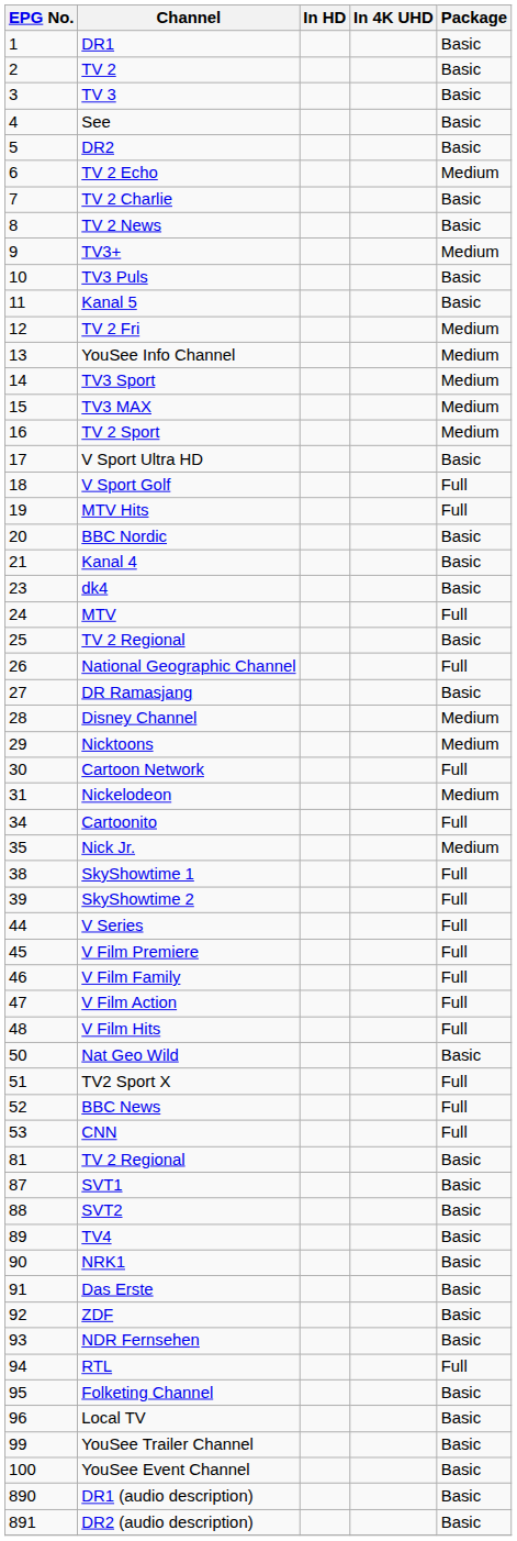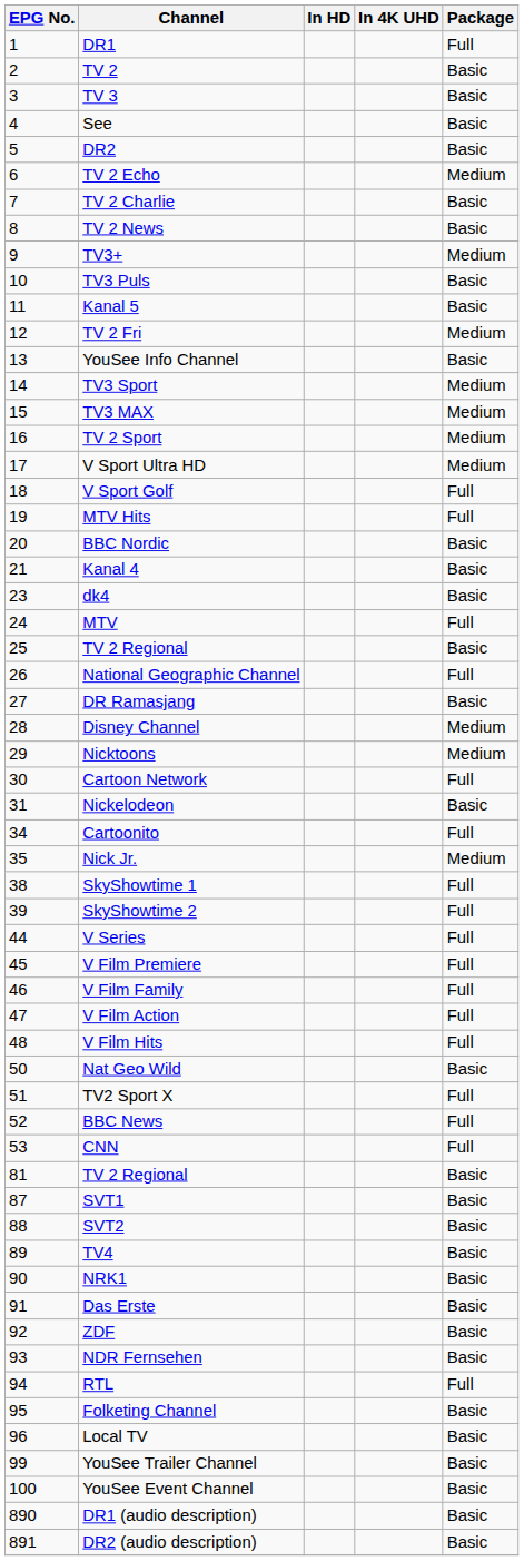DR1 | Package: Basic -> Full
YouSee Info Channel | Package: Medium -> Basic
V Sport Ultra HD | Package: Basic -> Medium
Nickelodeon | Package: Medium -> Basic
